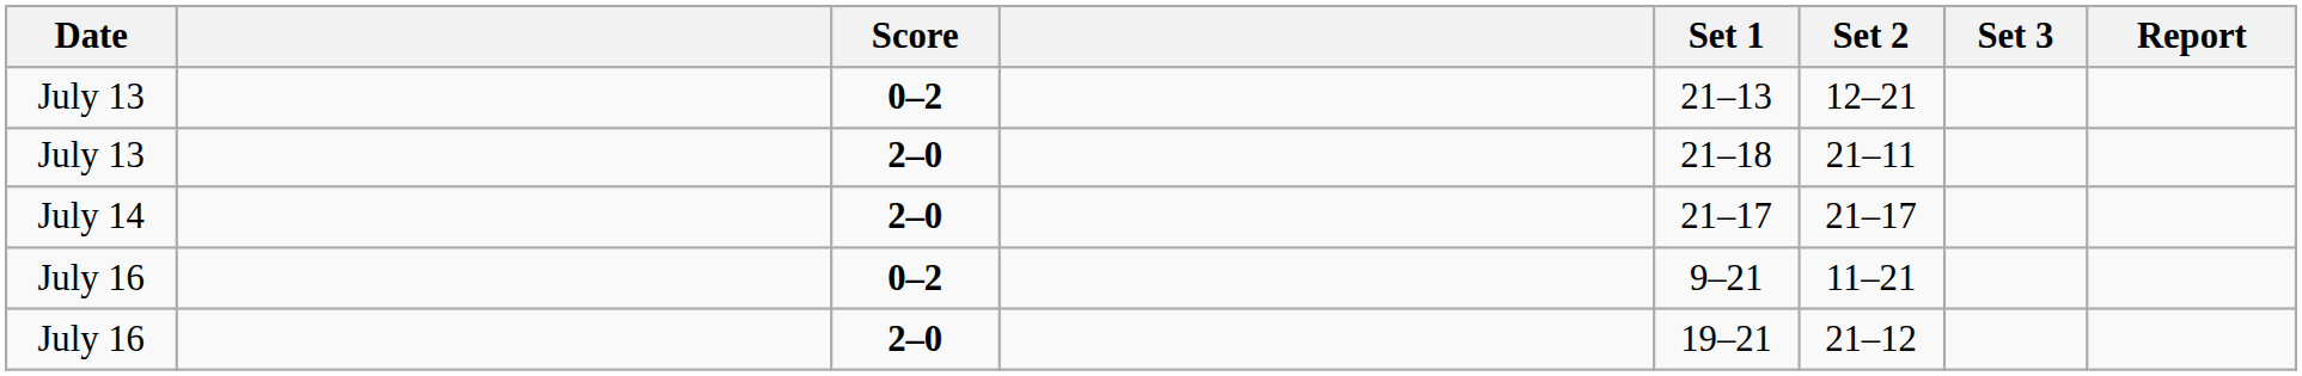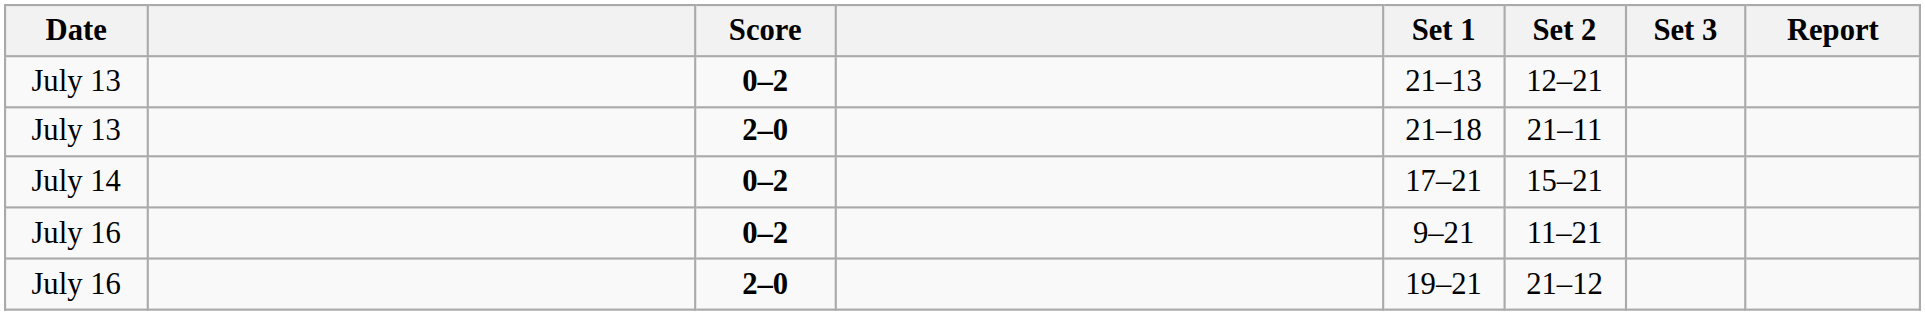+ row: July 14 | 0–2 | 17–21 | 15–21
- row: July 14 | 2–0 | 21–17 | 21–17
